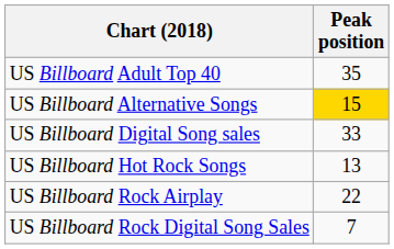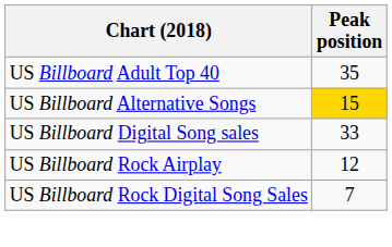- row: US Billboard Hot Rock Songs | 13
US Billboard Rock Airplay | Peak position: 22 -> 12
